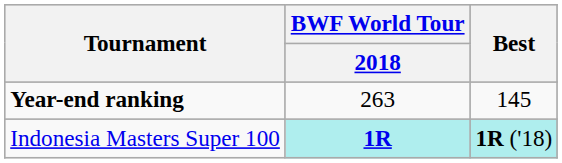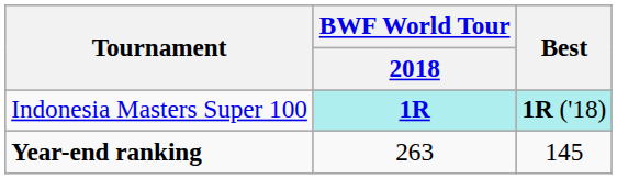rows swapped: Indonesia Masters Super 100 <-> Year-end ranking
